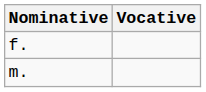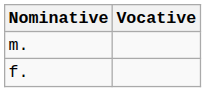rows swapped: m. <-> f.
